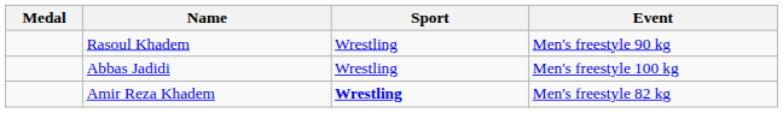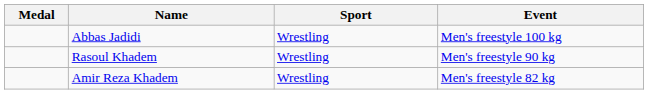rows swapped: Rasoul Khadem <-> Abbas Jadidi
Amir Reza Khadem | Sport: bold -> normal
